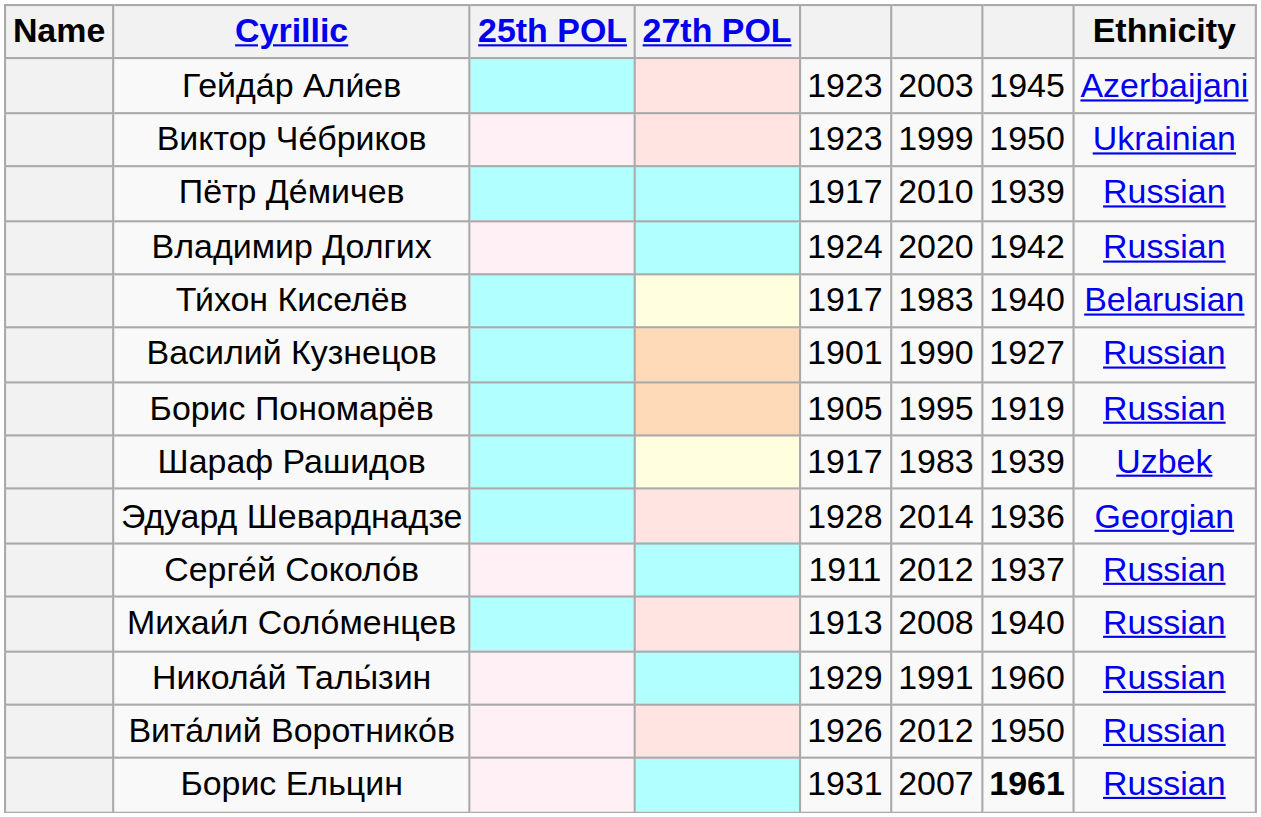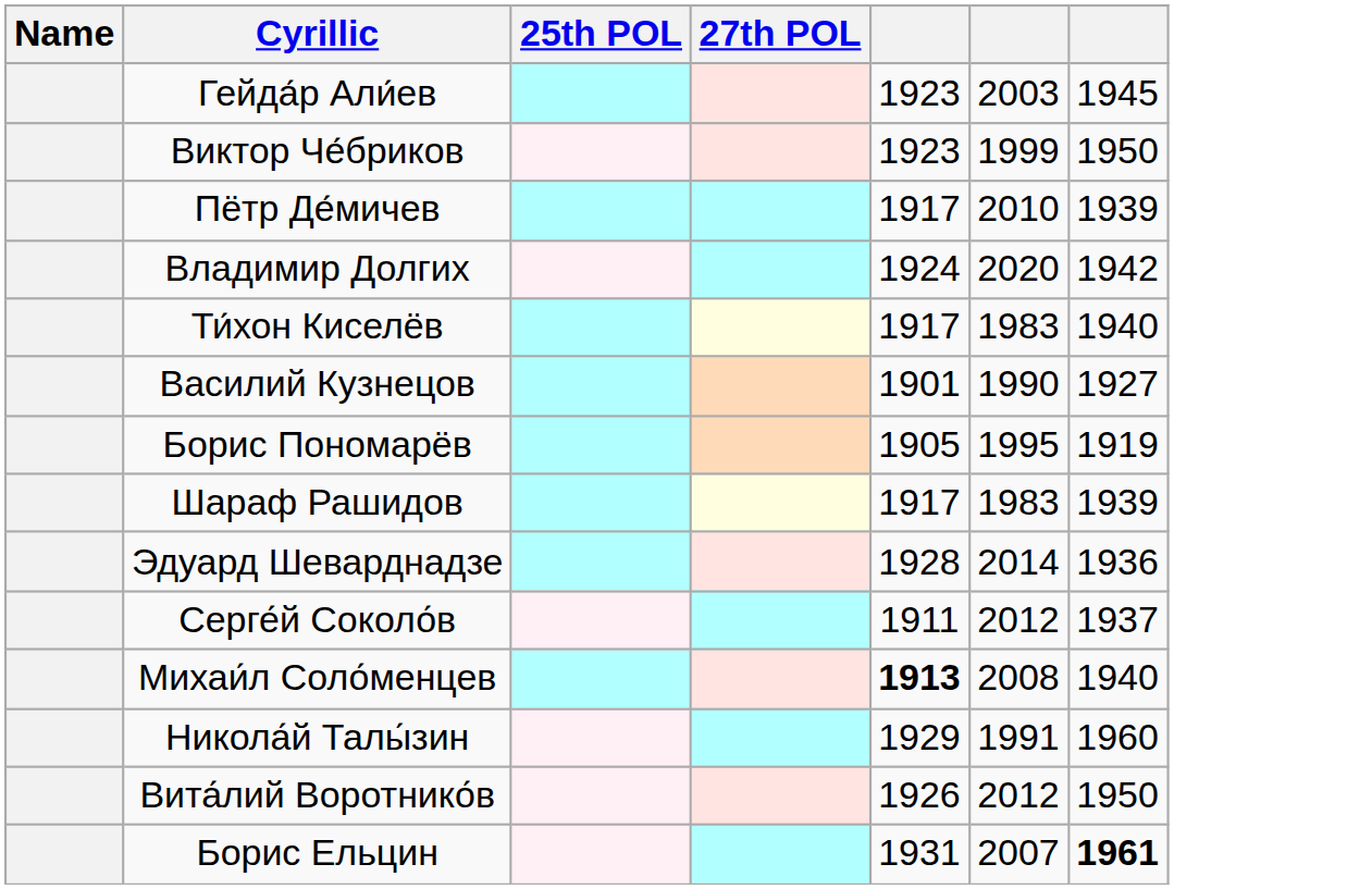- column: Ethnicity | Azerbaijani | Ukrainian | Russian | Russian | Belarusian | Russian | Russian | Uzbek | Georgian | Russian | Russian | Russian | Russian | Russian
Михаи́л Соло́менцев | column 5: normal -> bold
